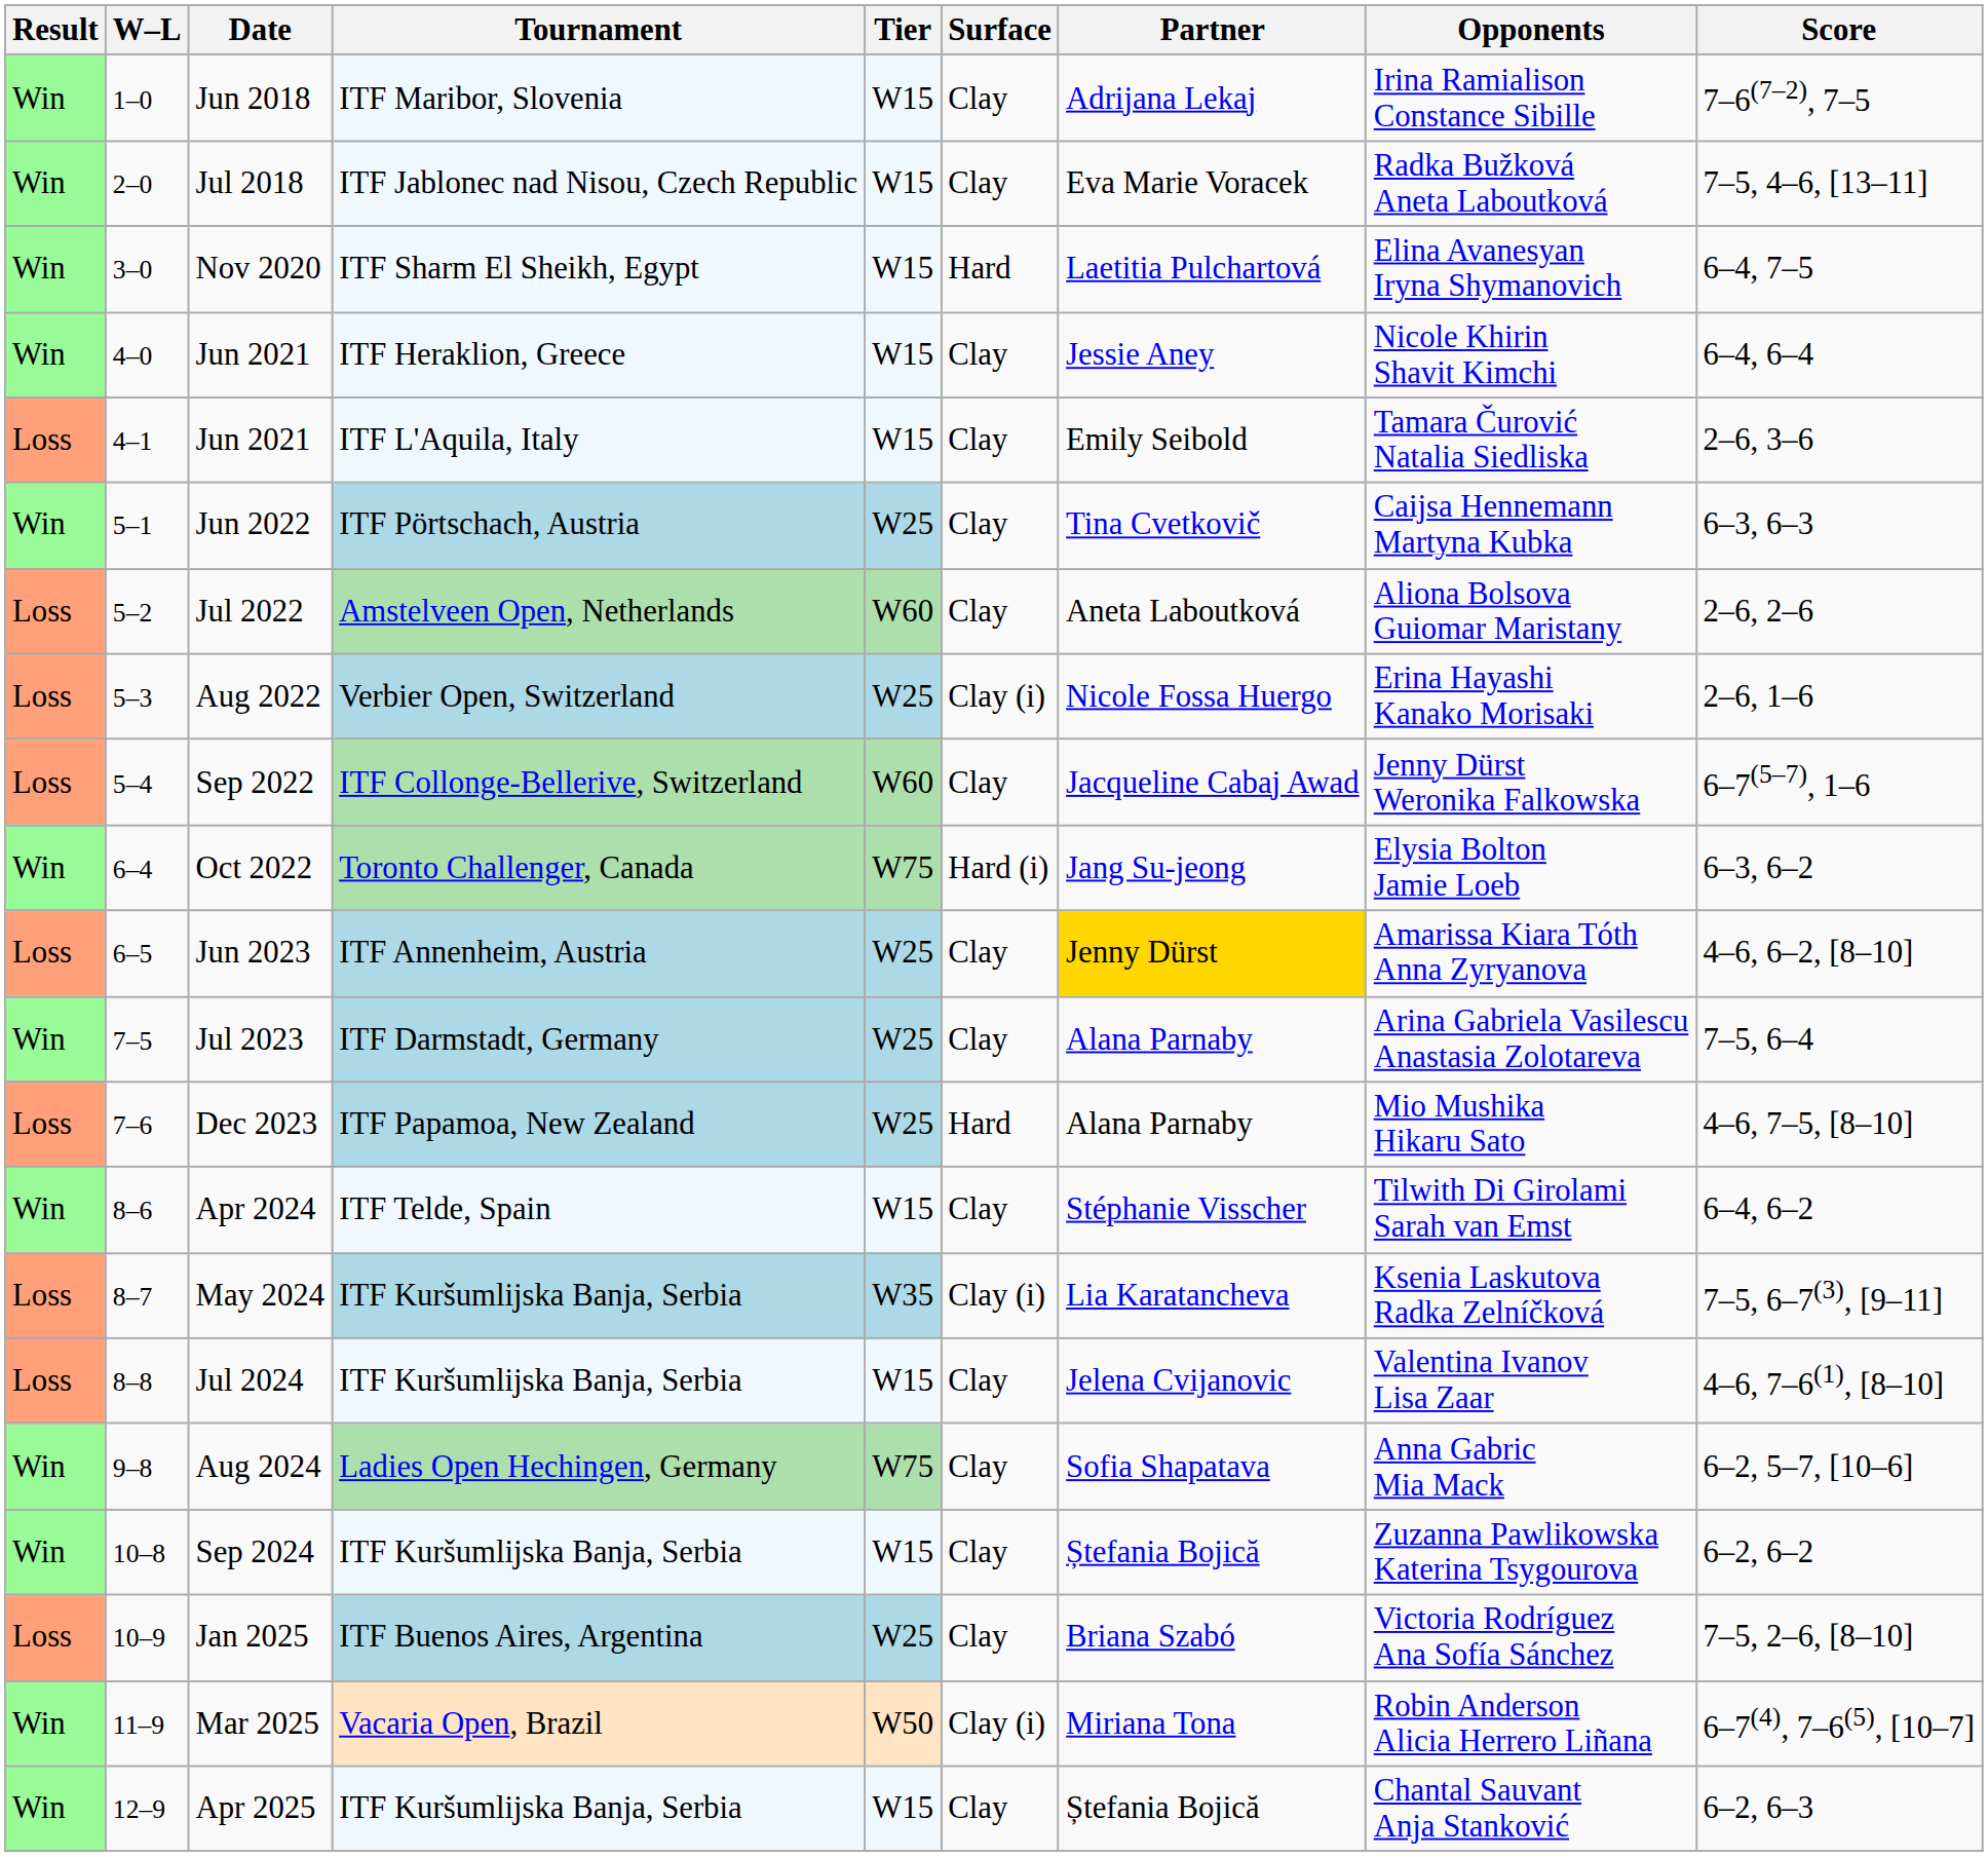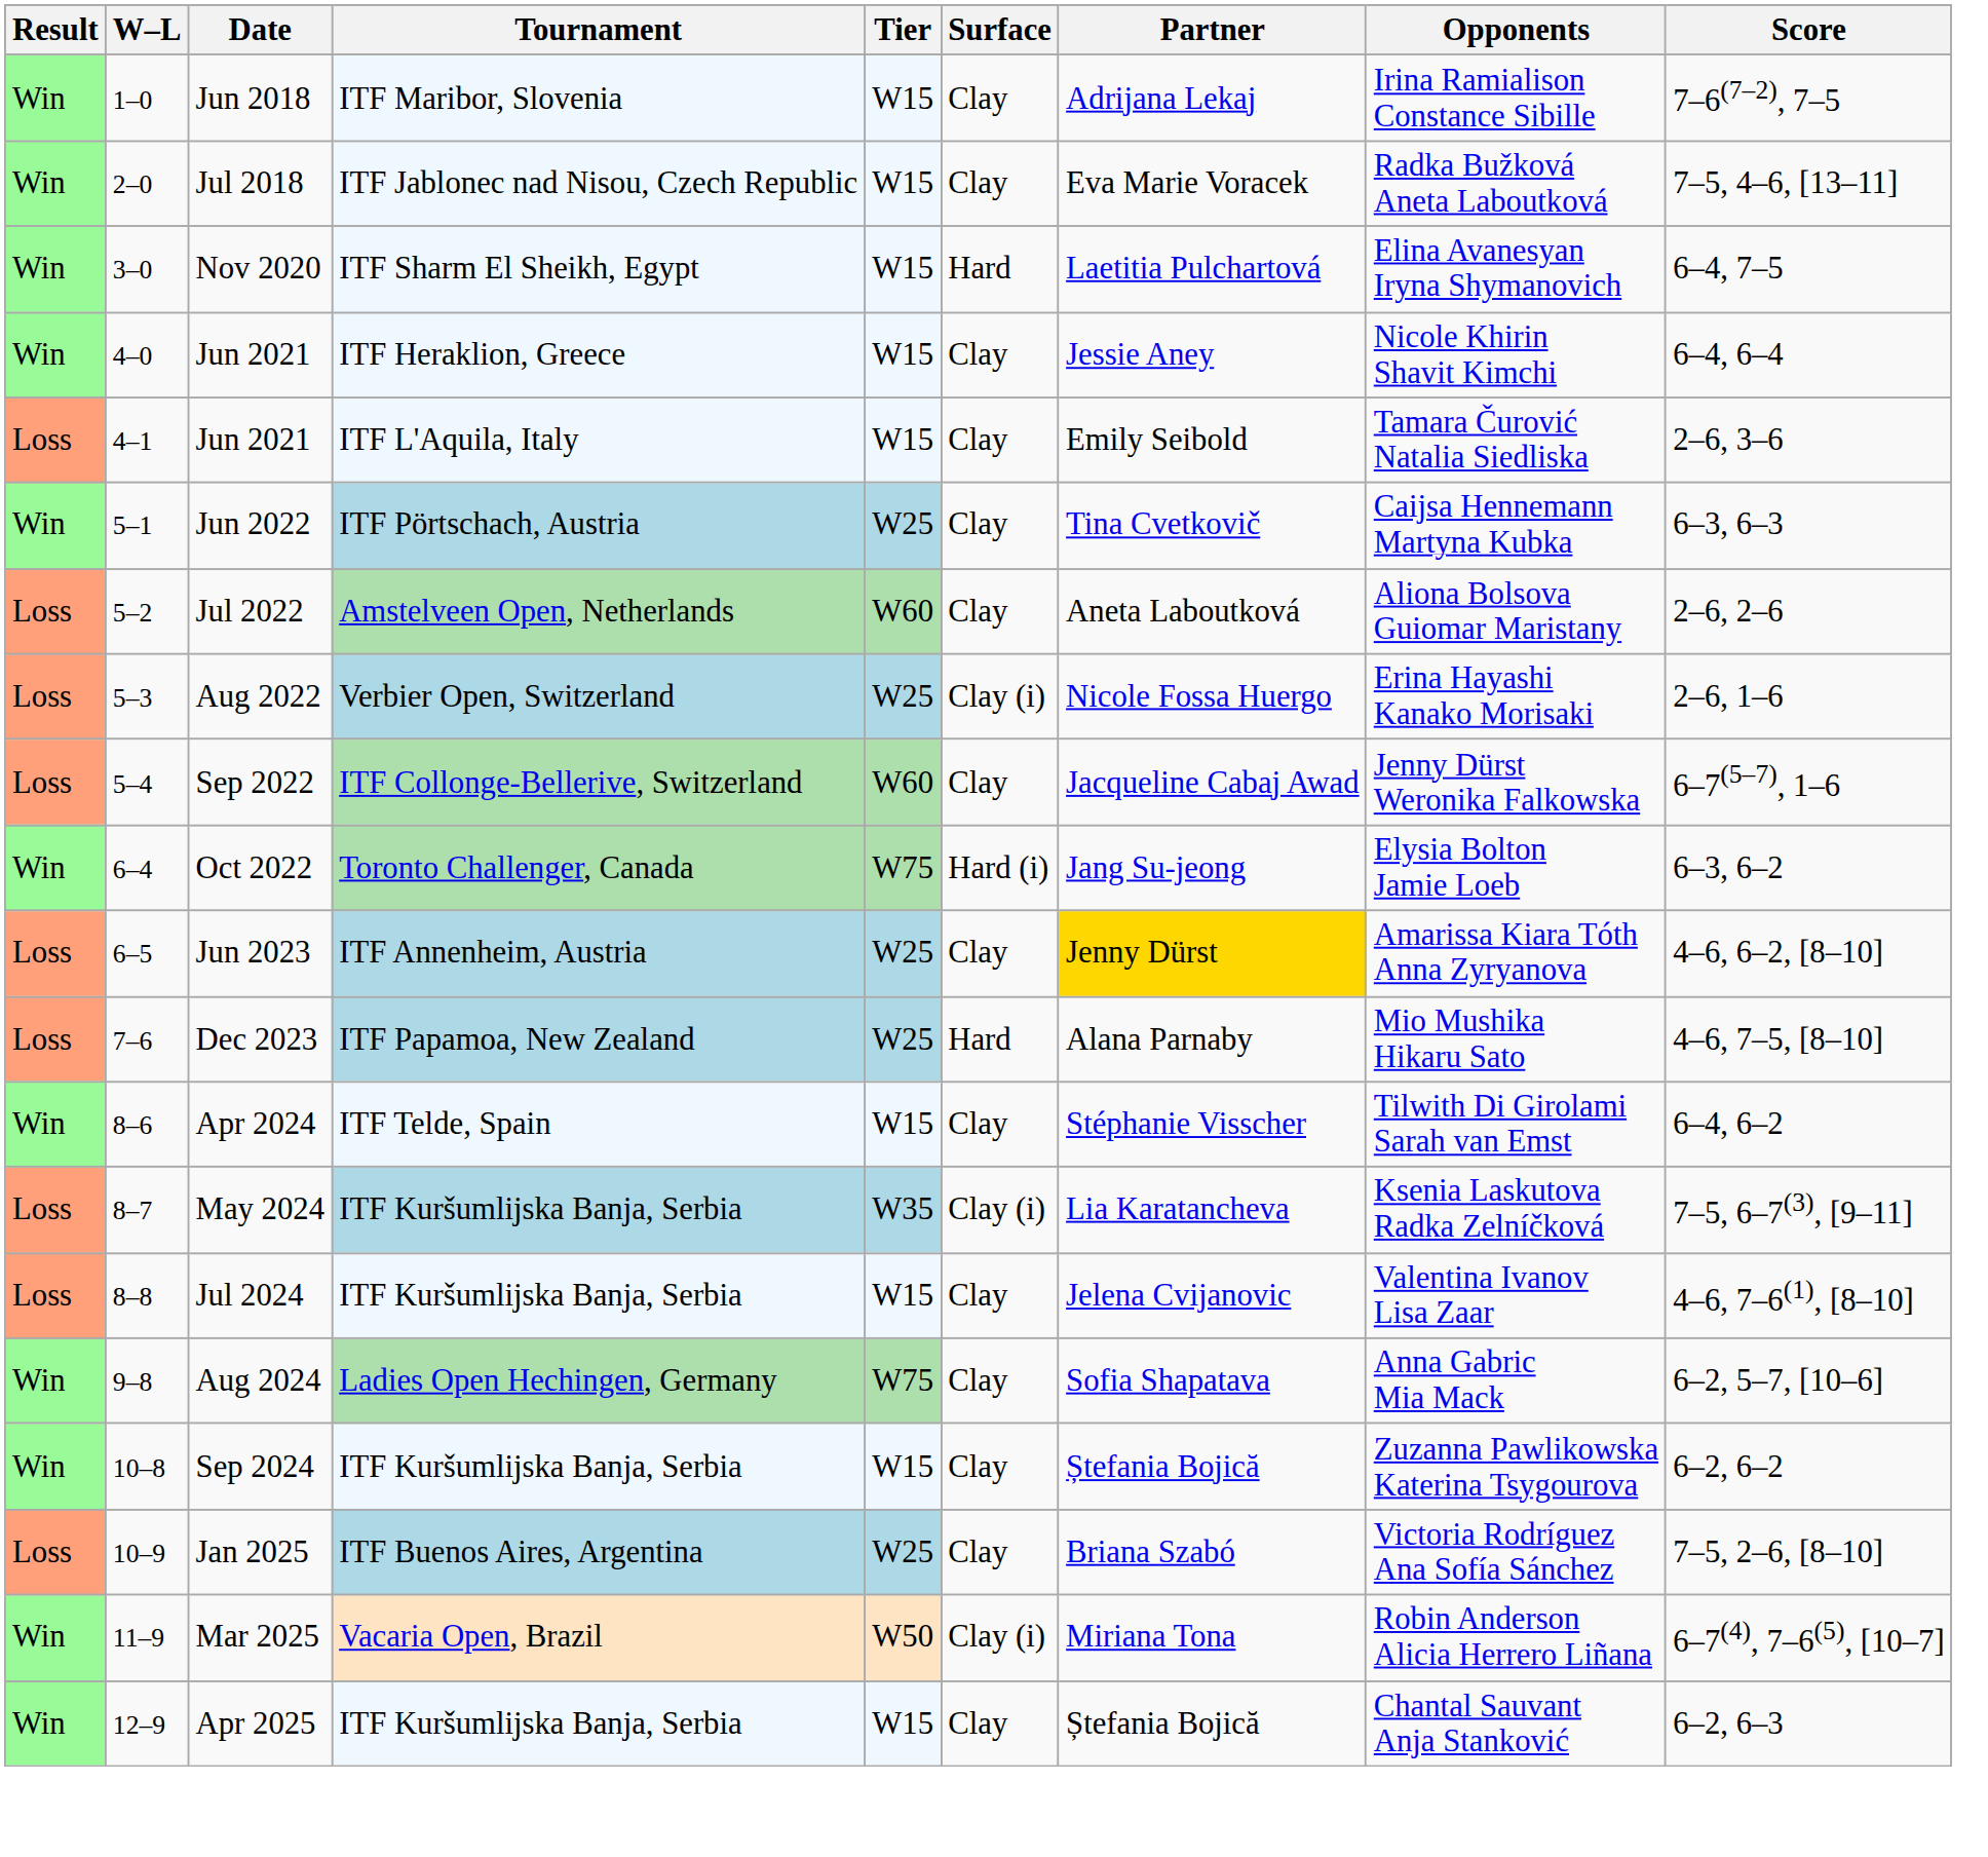- row: Win | 7–5 | Jul 2023 | ITF Darmstadt, Germany | W25 | Clay | Alana Parnaby | Arina Gabriela Vasilescu Anastasia Zolotareva | 7–5, 6–4
